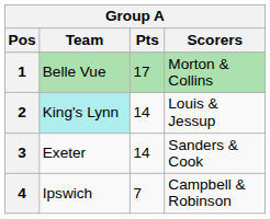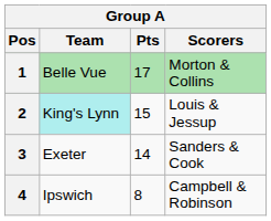2 | Pts: 14 -> 15
4 | Pts: 7 -> 8
